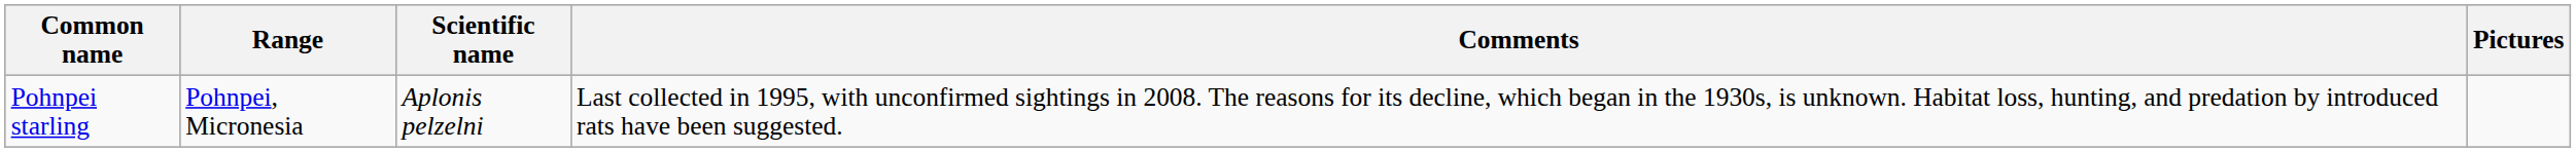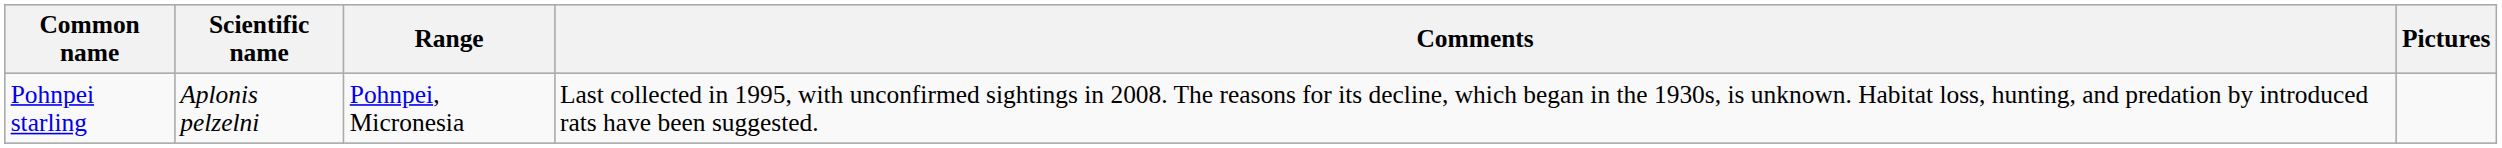columns swapped: Scientific name <-> Range
